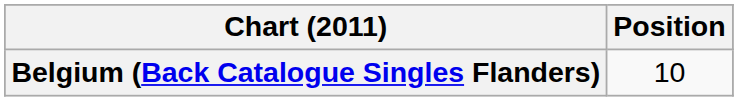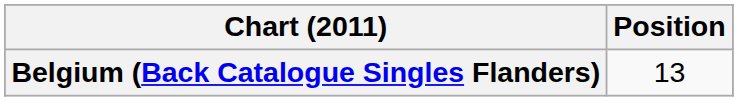Belgium (Back Catalogue Singles Flanders) | Position: 10 -> 13
